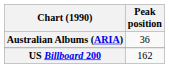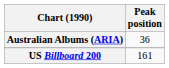US Billboard 200 | Peak position: 162 -> 161
